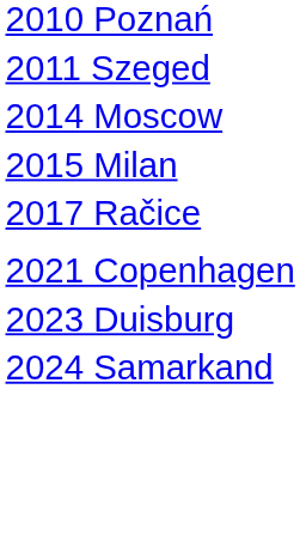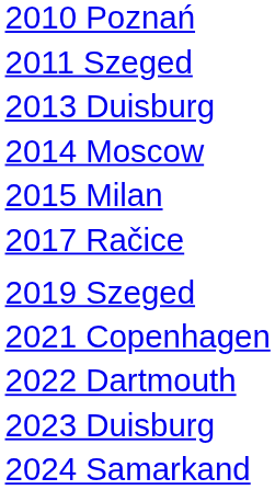+ row: 2013 Duisburg
+ row: 2019 Szeged
+ row: 2022 Dartmouth
